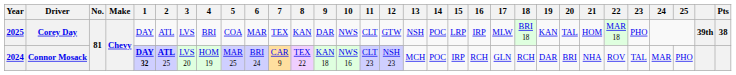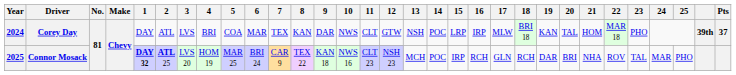Corey Day | Year: 2025 -> 2024
Corey Day | Pts: 38 -> 37
Connor Mosack | Year: 2024 -> 2025
